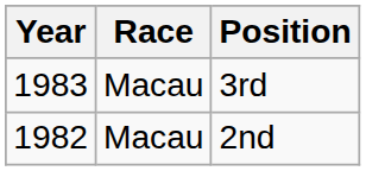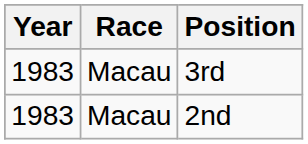2nd | Year: 1982 -> 1983
